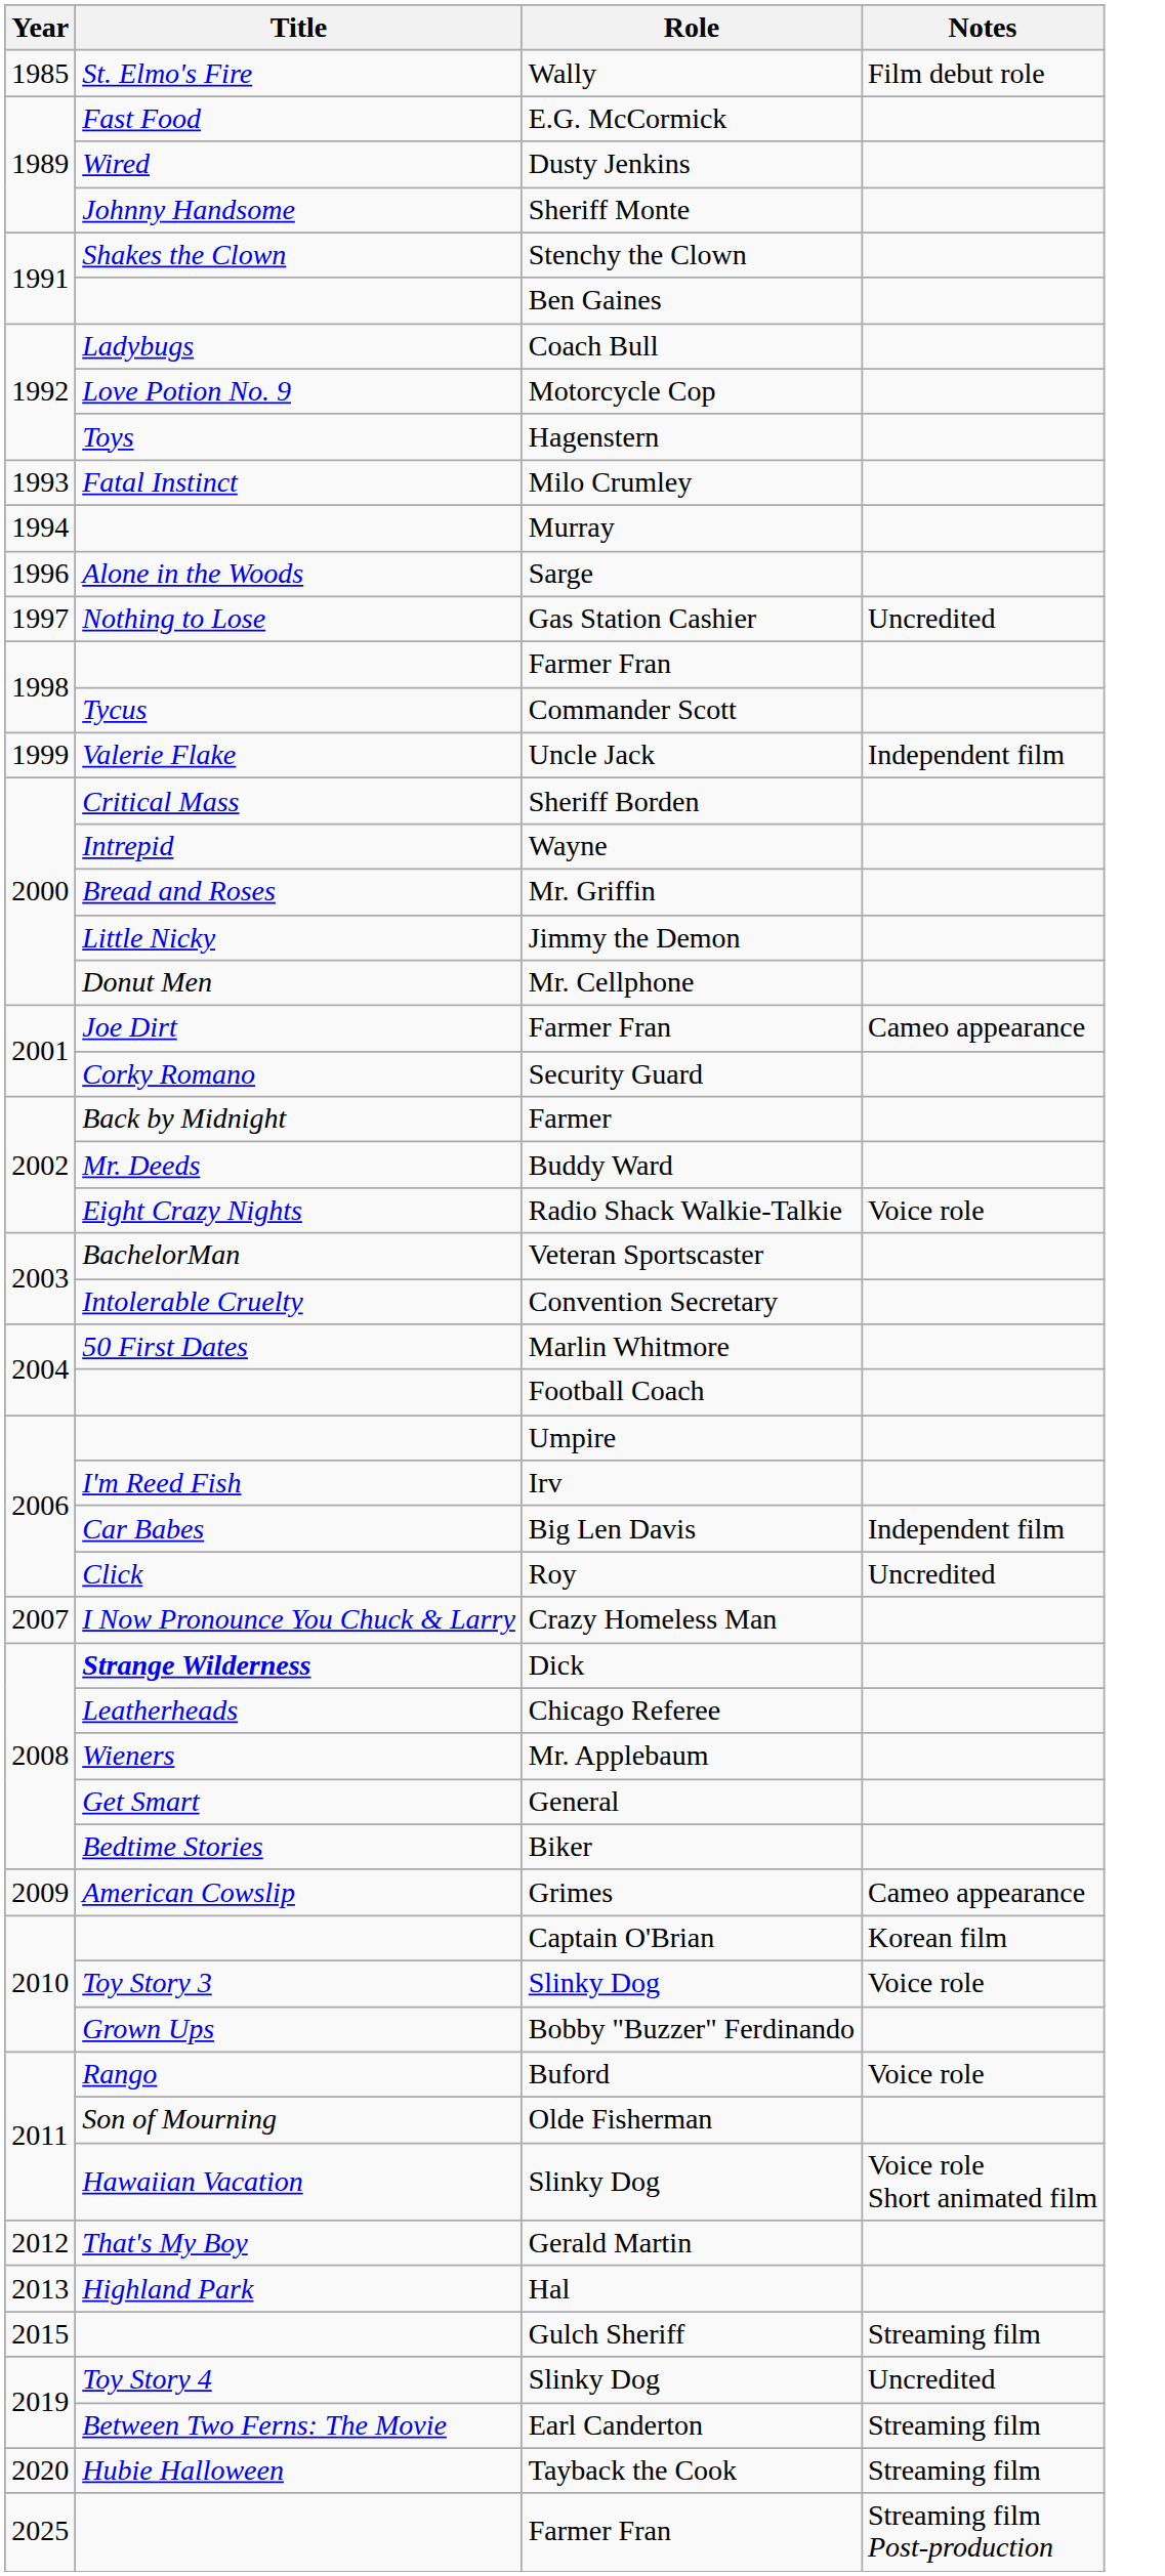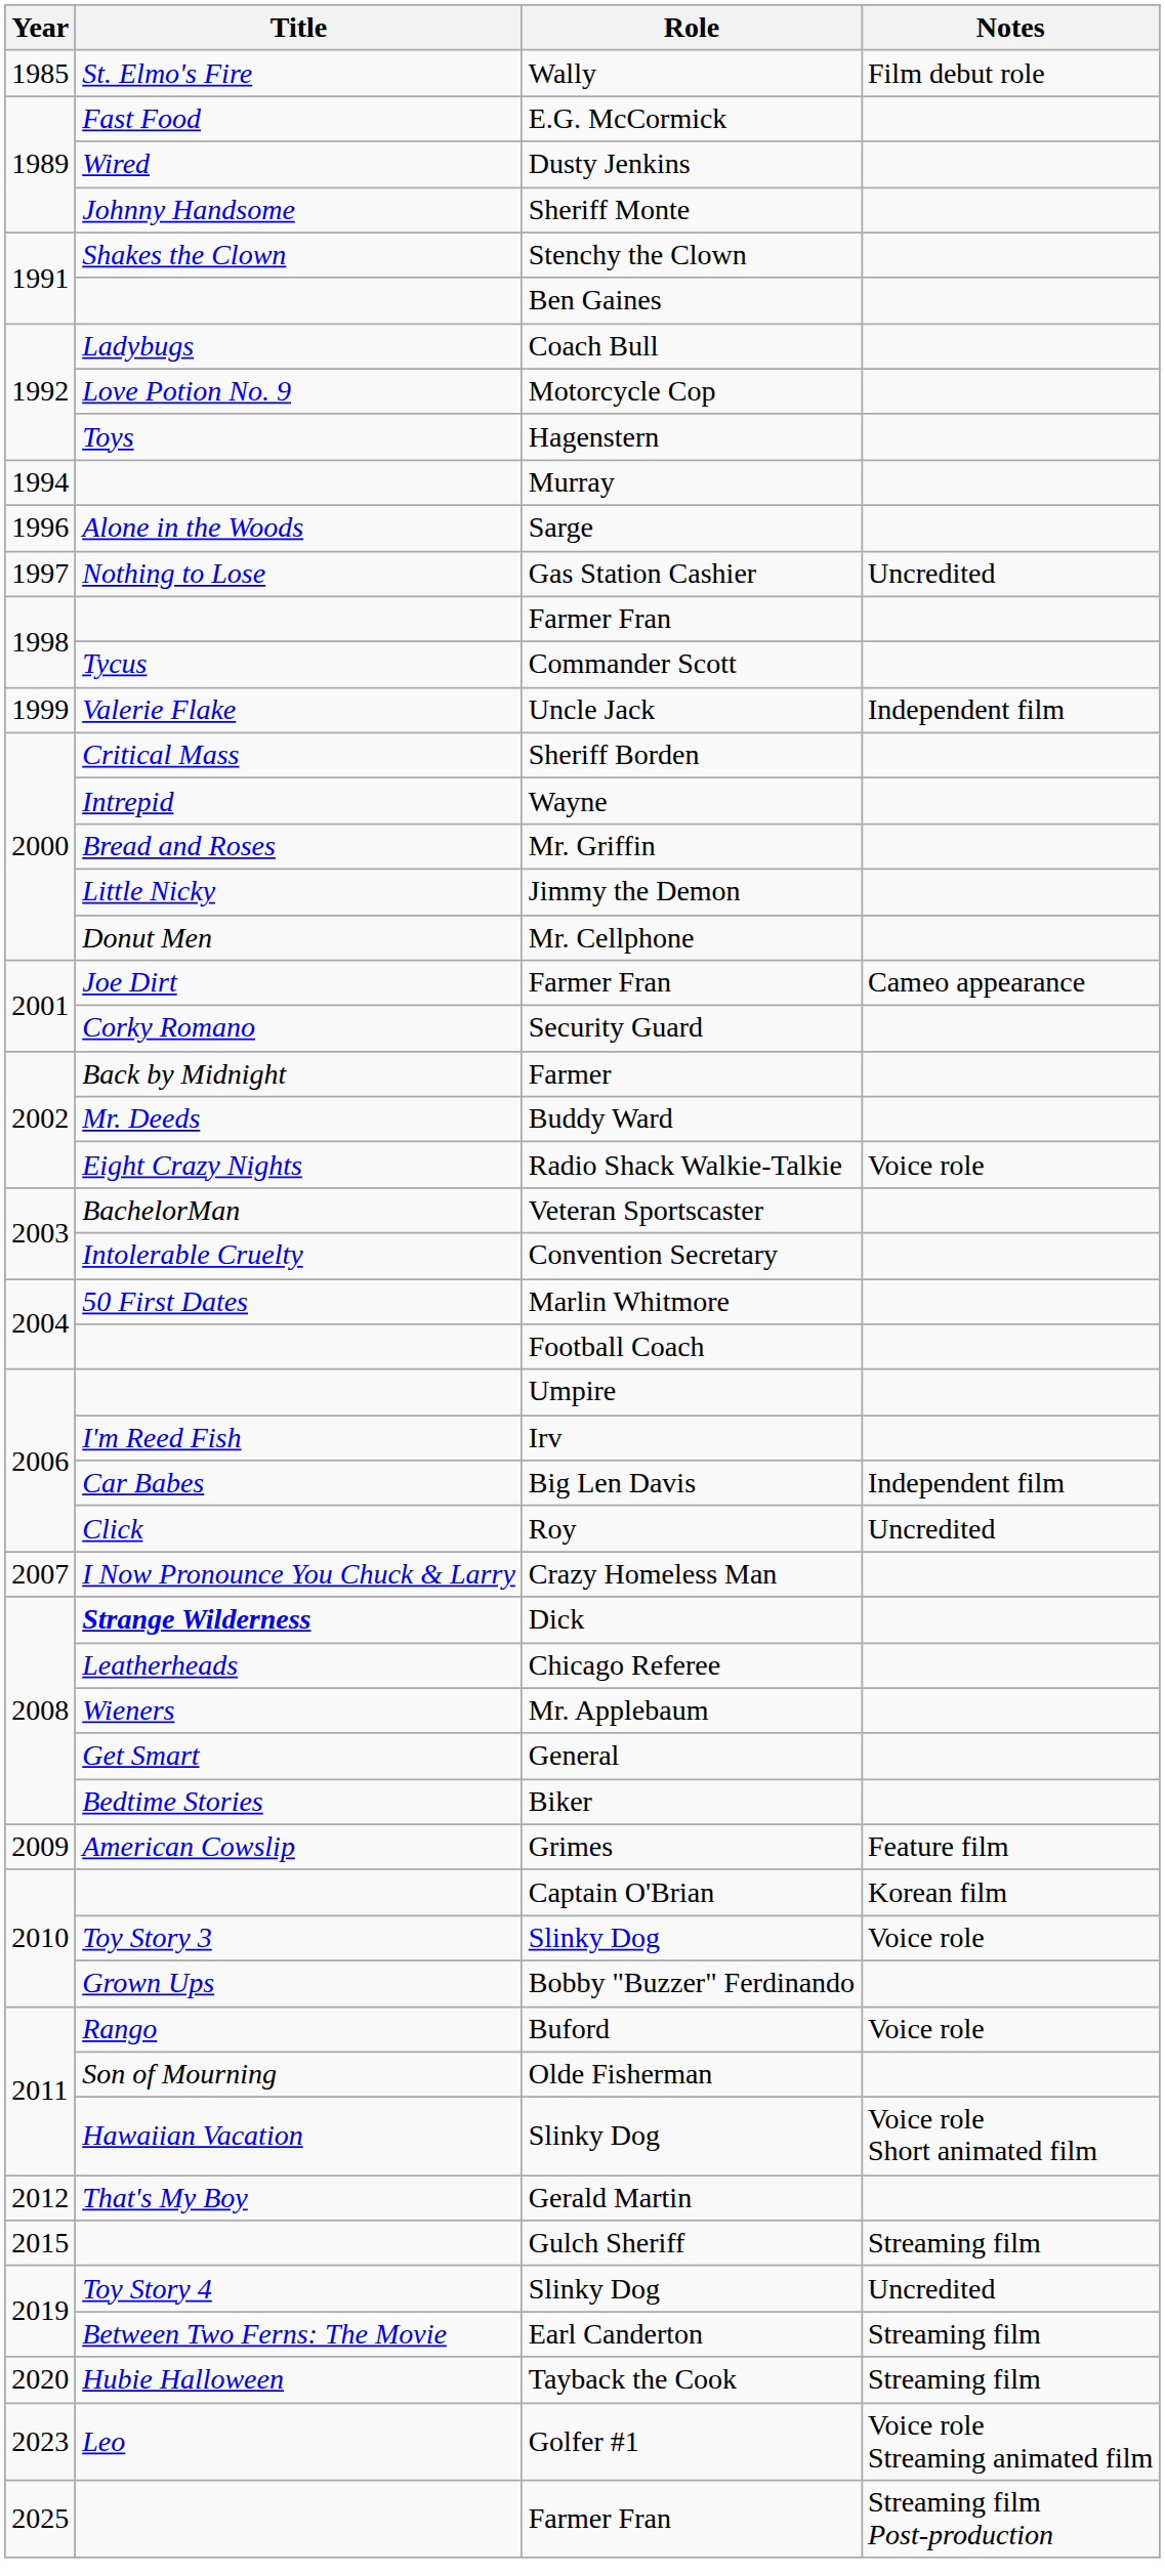- row: 1993 | Fatal Instinct | Milo Crumley
Grimes | Notes: Cameo appearance -> Feature film
- row: 2013 | Highland Park | Hal
+ row: 2023 | Leo | Golfer #1 | Voice role Streaming animated film
